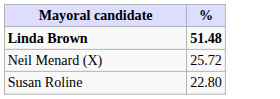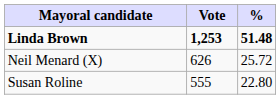+ column: Vote | 1,253 | 626 | 555
